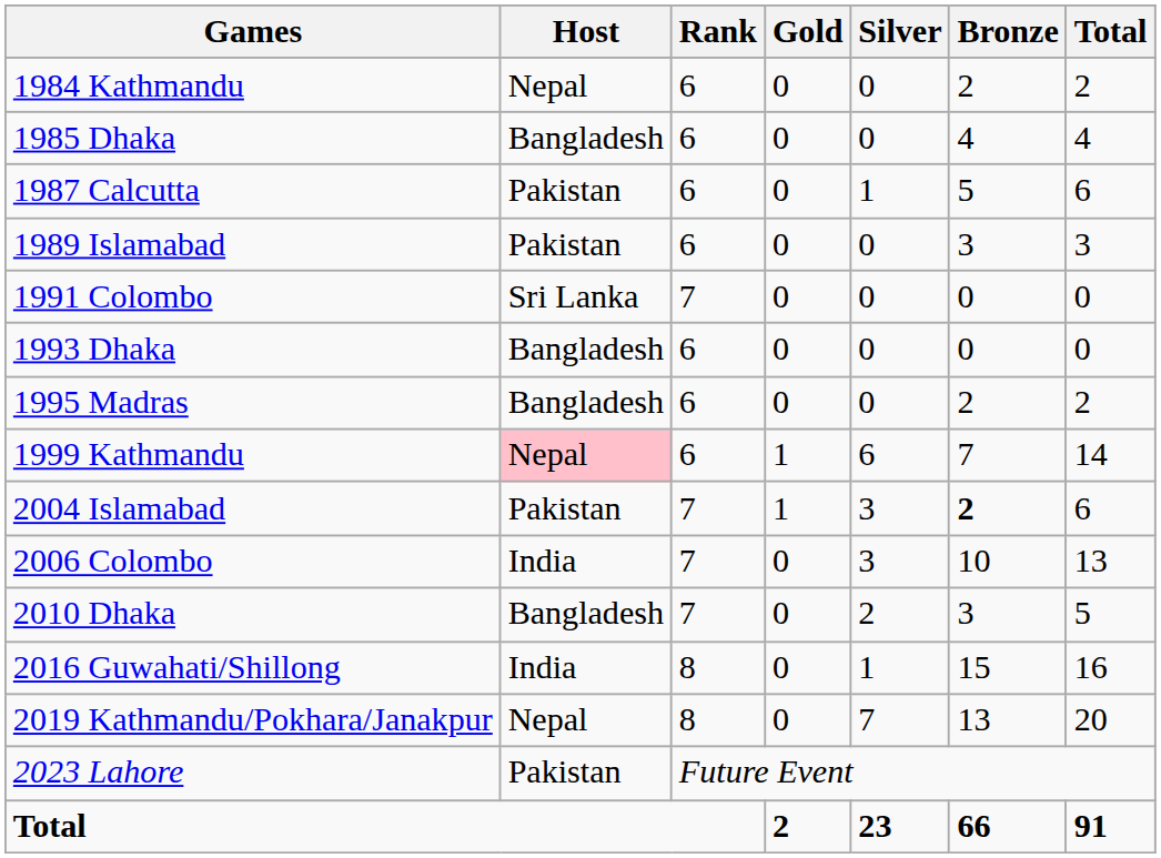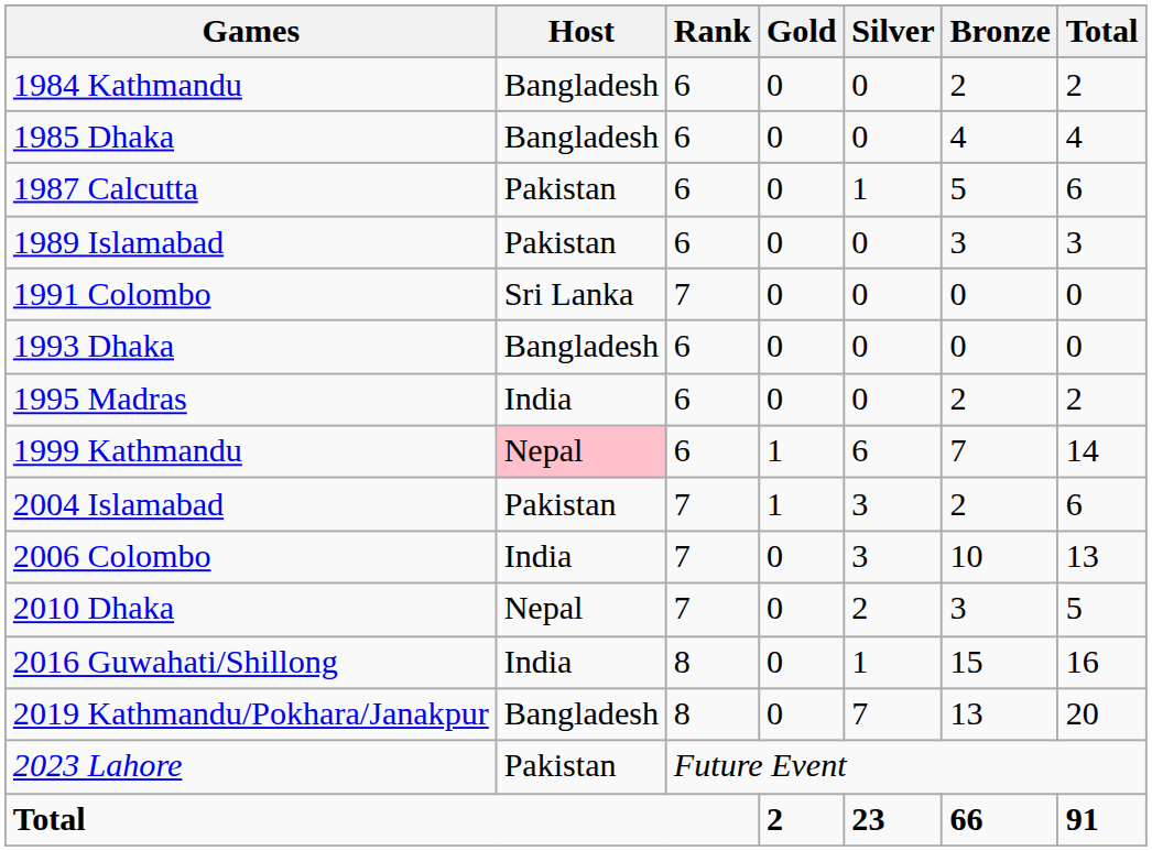1984 Kathmandu | Host: Nepal -> Bangladesh
1995 Madras | Host: Bangladesh -> India
2004 Islamabad | Bronze: bold -> normal
2010 Dhaka | Host: Bangladesh -> Nepal
2019 Kathmandu/Pokhara/Janakpur | Host: Nepal -> Bangladesh
